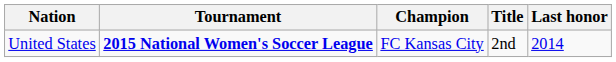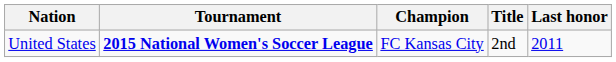United States | Last honor: 2014 -> 2011
